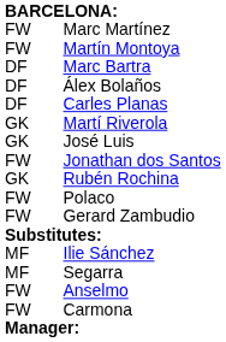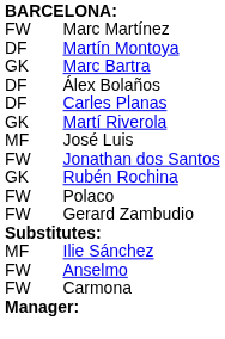Martín Montoya | column 1: FW -> DF
Marc Bartra | column 1: DF -> GK
José Luis | column 1: GK -> MF
- row: MF | Segarra
